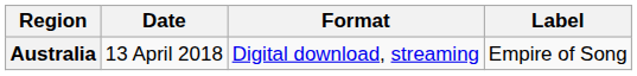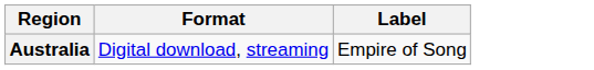- column: Date | 13 April 2018
